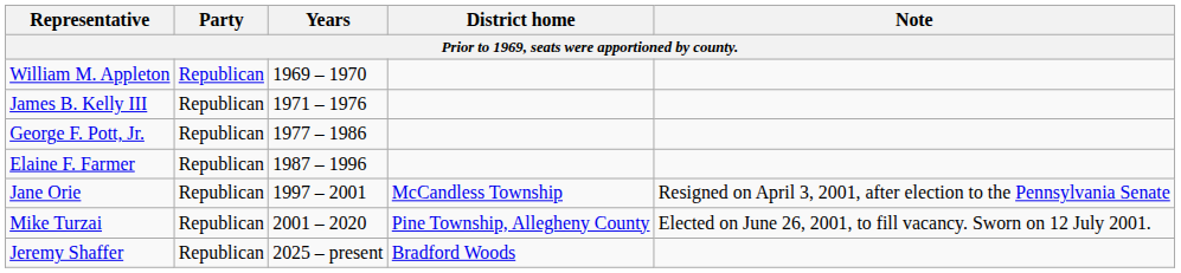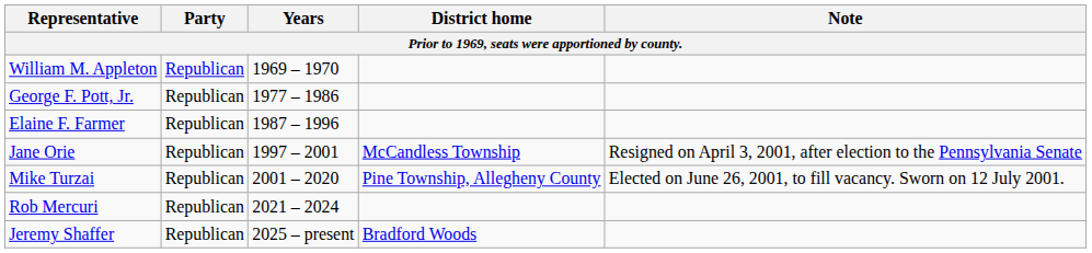- row: James B. Kelly III | Republican | 1971 – 1976
+ row: Rob Mercuri | Republican | 2021 – 2024
